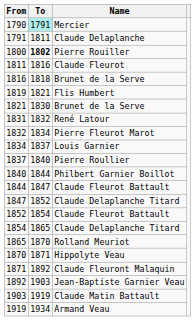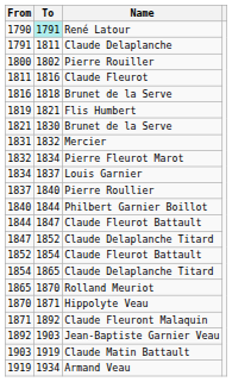1790 | Name: Mercier -> René Latour
1800 | To: bold -> normal
1831 | Name: René Latour -> Mercier
